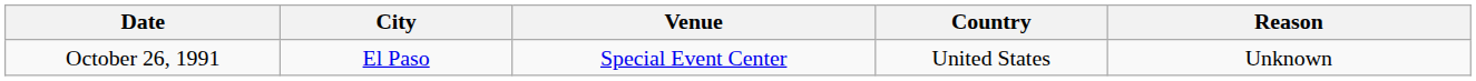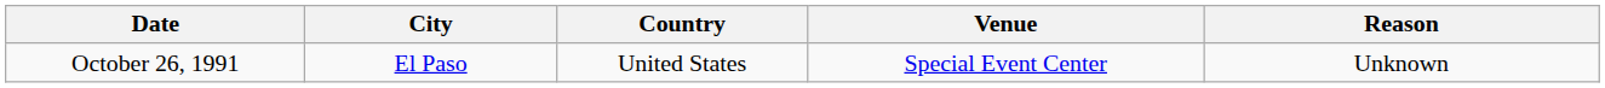columns swapped: Country <-> Venue
